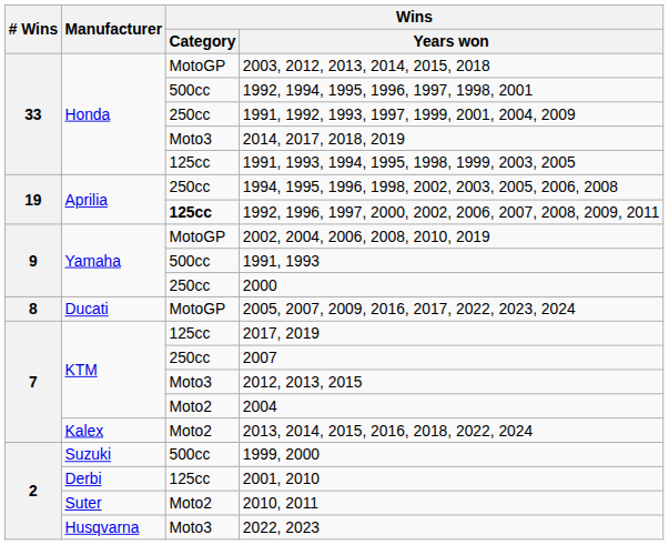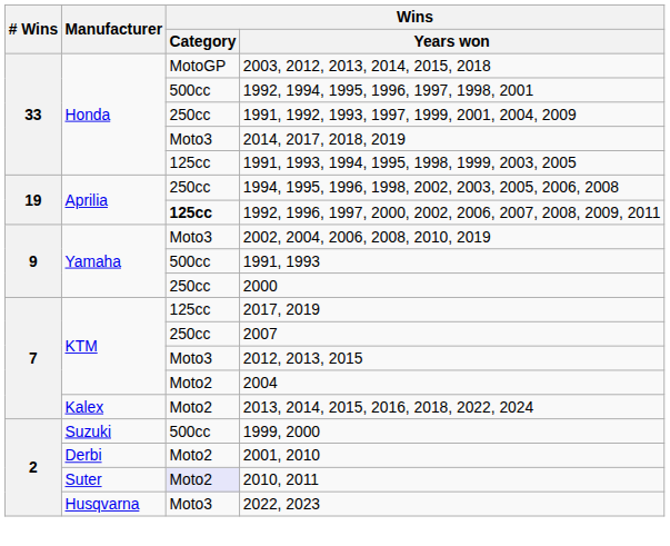2002, 2004, 2006, 2008, 2010, 2019 | Wins / Category: MotoGP -> Moto3
- row: 8 | Ducati | MotoGP | 2005, 2007, 2009, 2016, 2017, 2022, 2023, 2024
2001, 2010 | Wins / Category: 125cc -> Moto2
2010, 2011 | Wins / Category: no background -> lavender background
